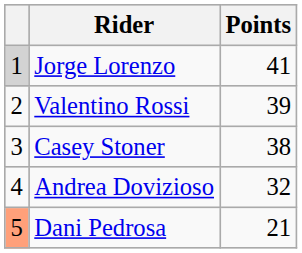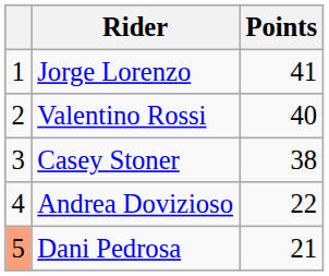Jorge Lorenzo | column 1: lightgrey background -> no background
Valentino Rossi | Points: 39 -> 40
Andrea Dovizioso | Points: 32 -> 22
